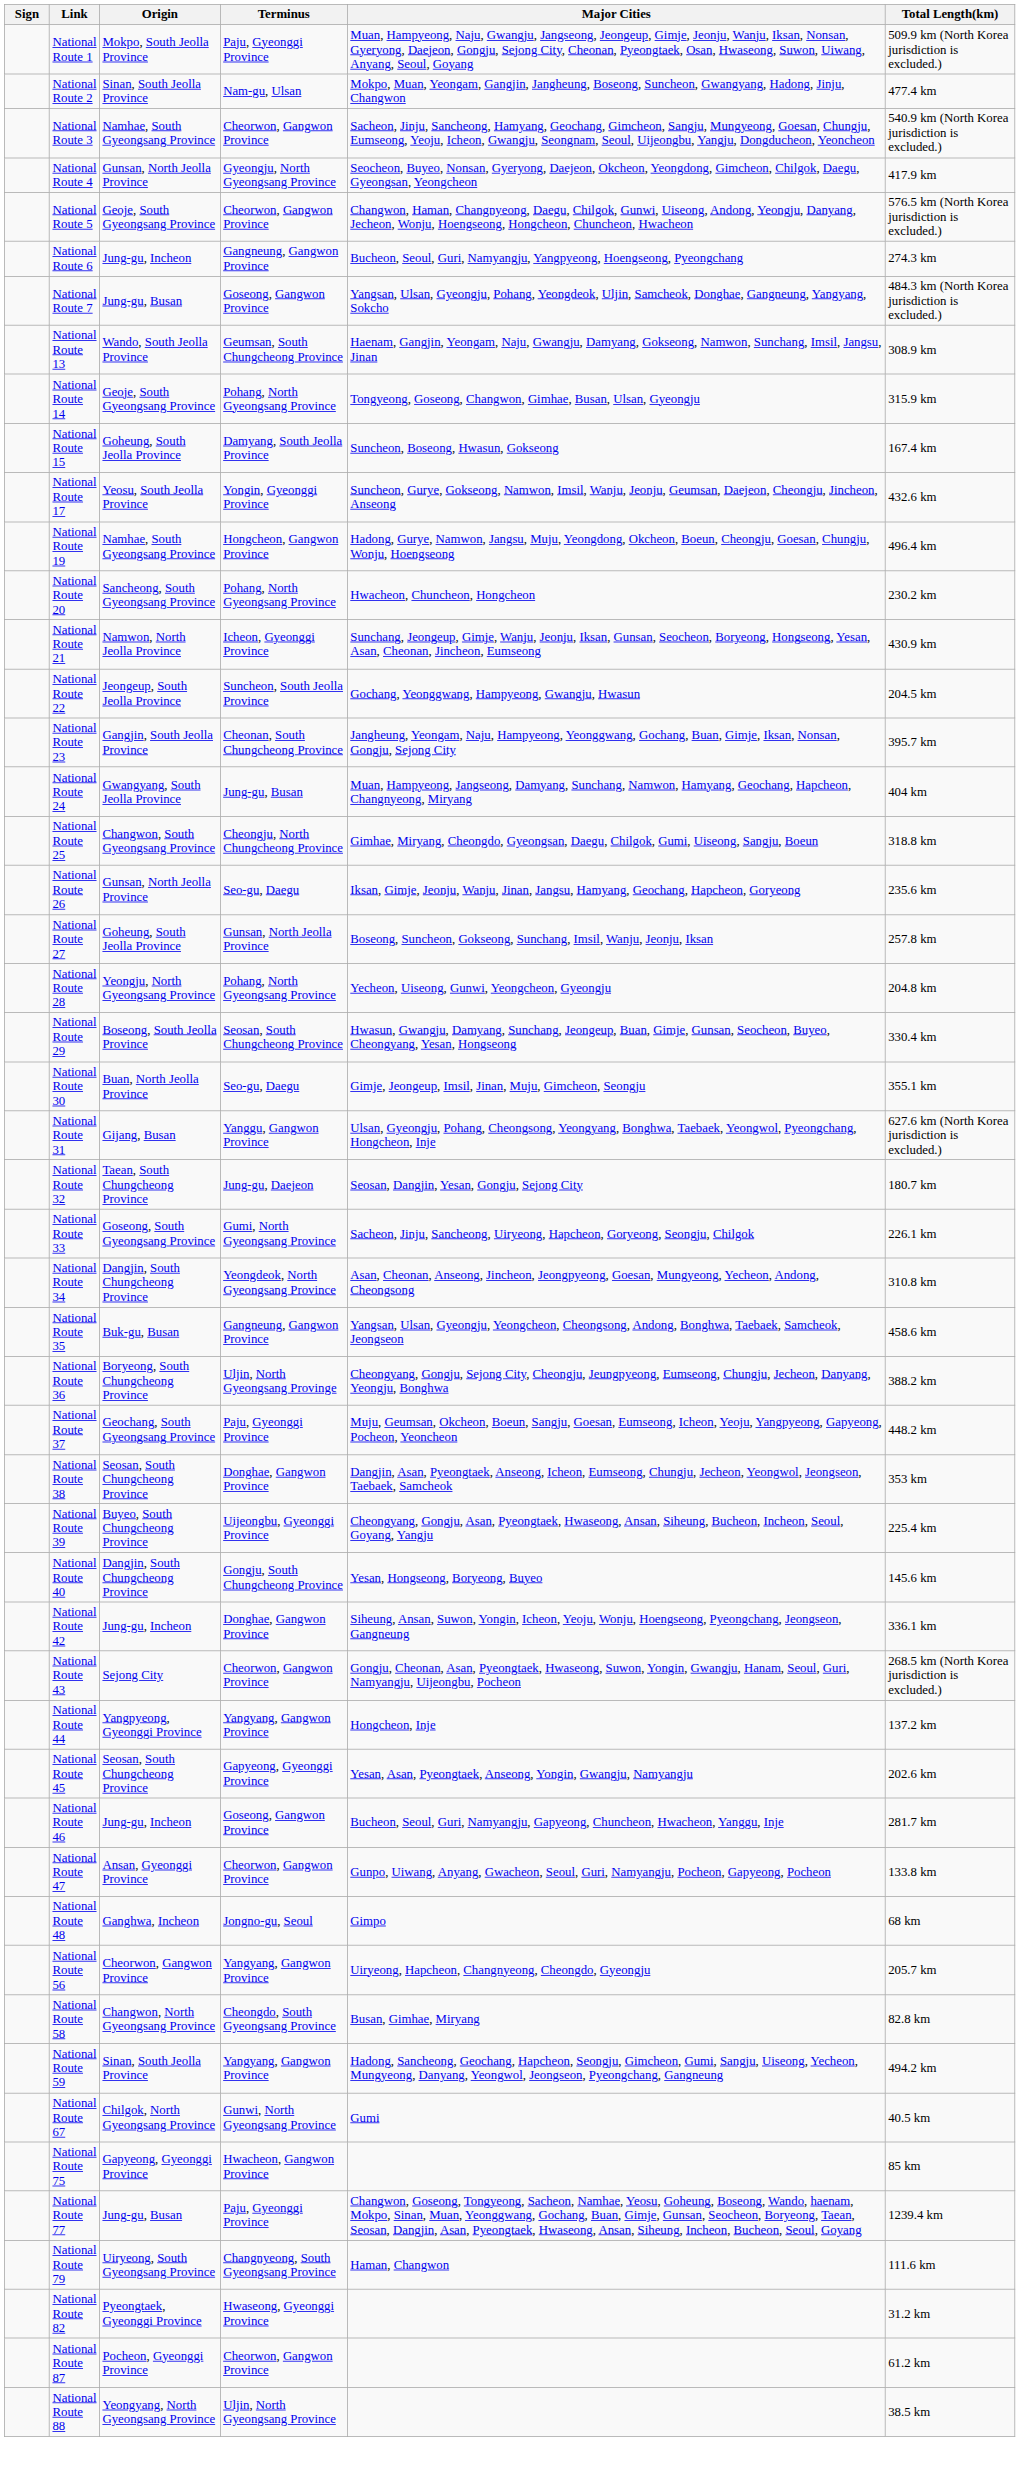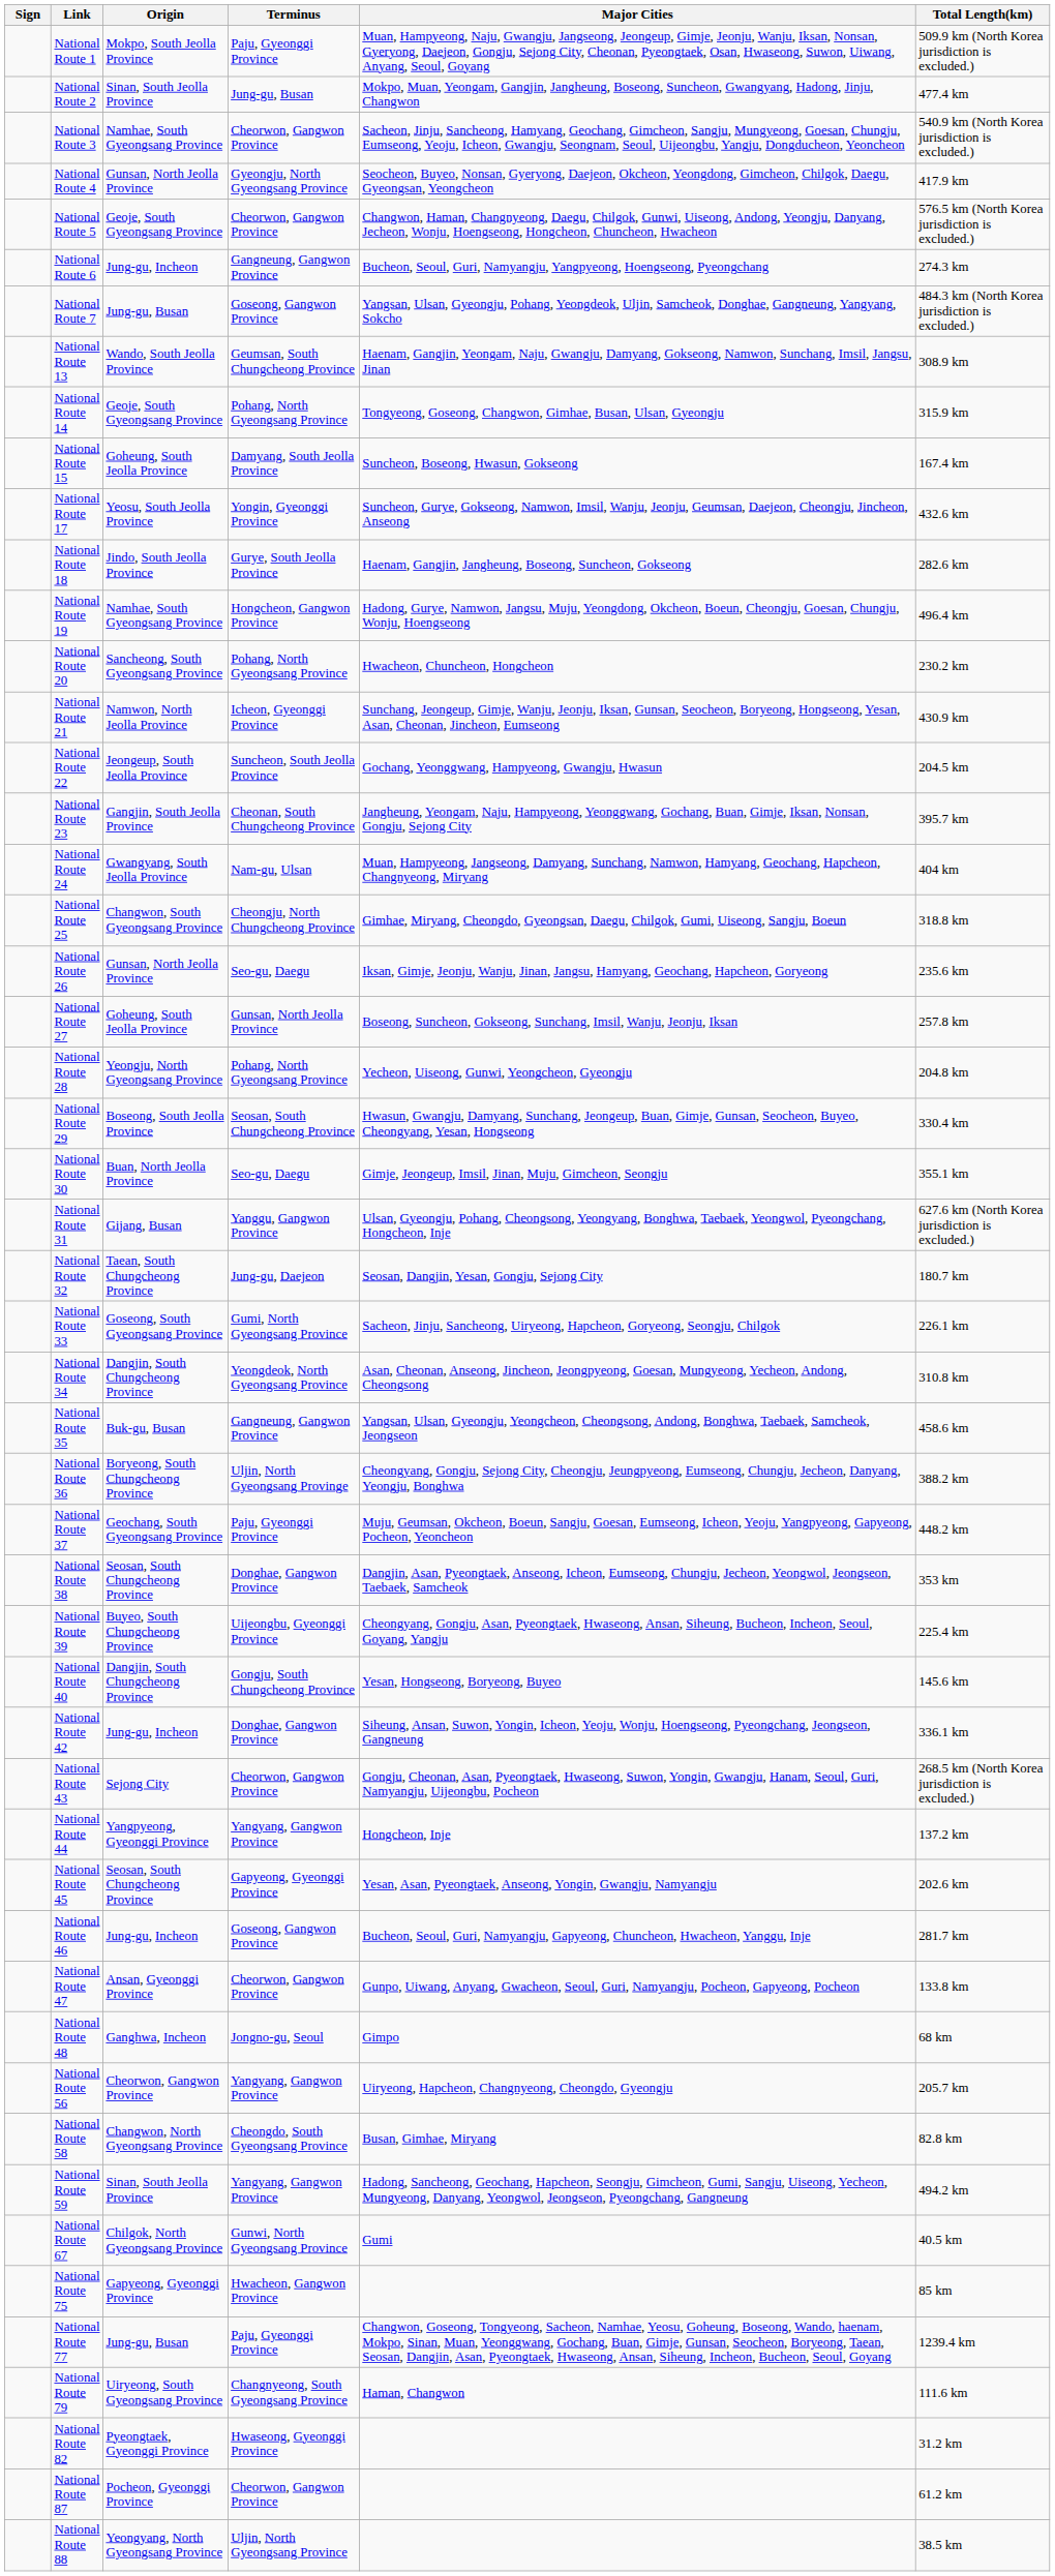National Route 2 | Terminus: Nam-gu, Ulsan -> Jung-gu, Busan
+ row: National Route 18 | Jindo, South Jeolla Province | Gurye, South Jeolla Province | Haenam, Gangjin, Jangheung, Boseong, Suncheon, Gokseong | 282.6 km
National Route 24 | Terminus: Jung-gu, Busan -> Nam-gu, Ulsan
